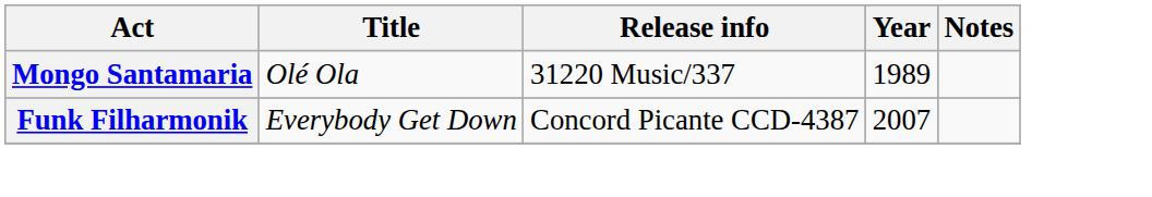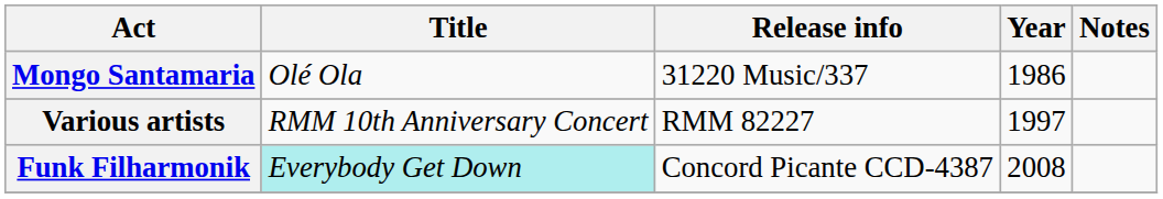Mongo Santamaria | Year: 1989 -> 1986
+ row: Various artists | RMM 10th Anniversary Concert | RMM 82227 | 1997
Funk Filharmonik | Title: no background -> paleturquoise background
Funk Filharmonik | Year: 2007 -> 2008
